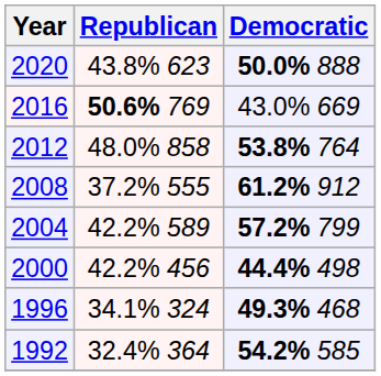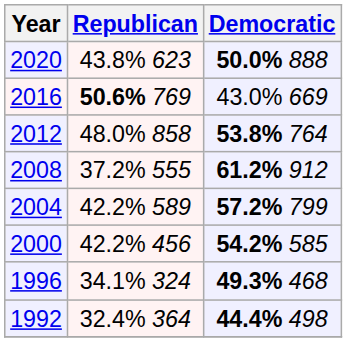2000 | Democratic: 44.4% 498 -> 54.2% 585
1992 | Democratic: 54.2% 585 -> 44.4% 498
